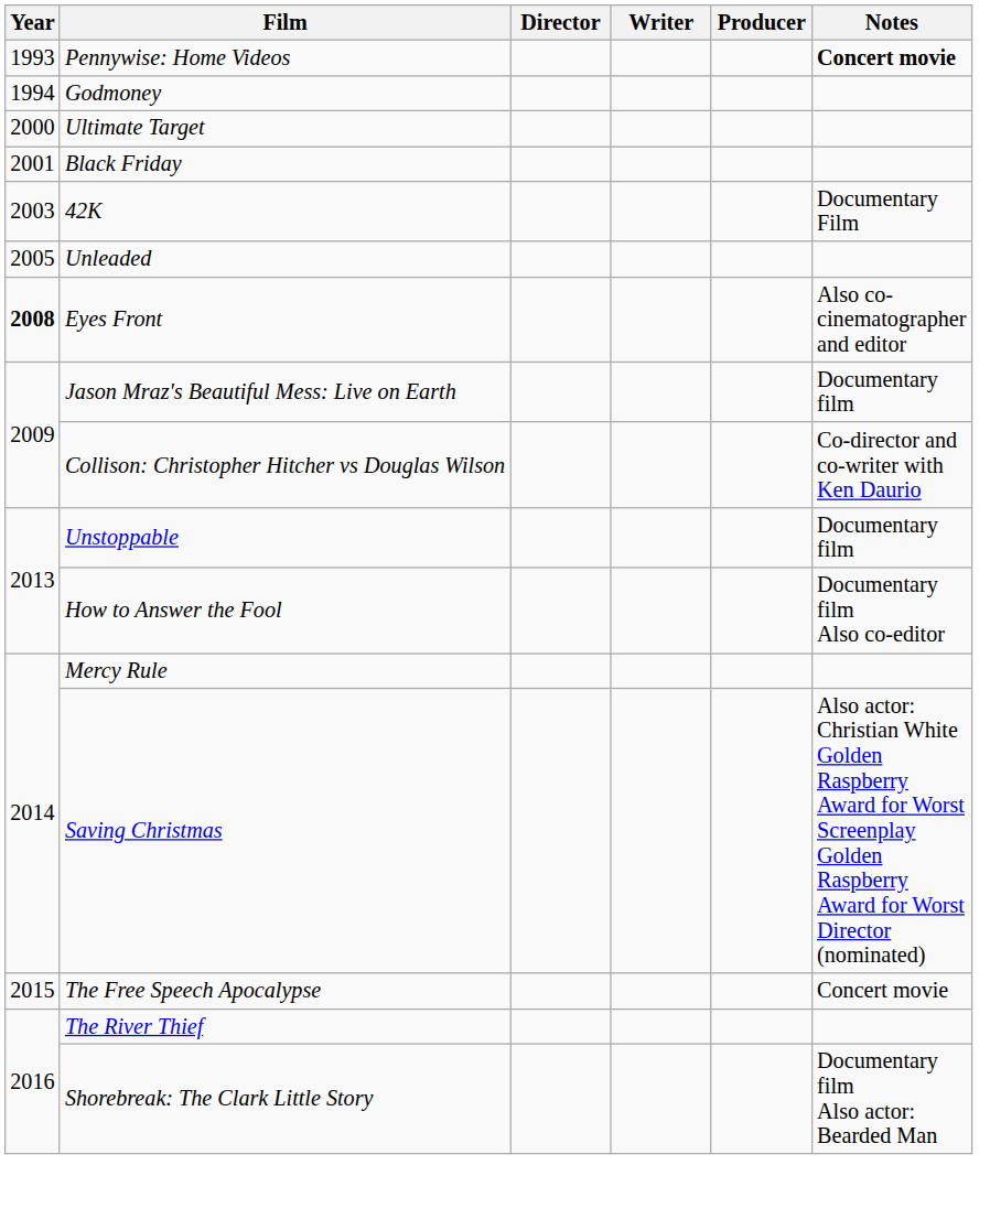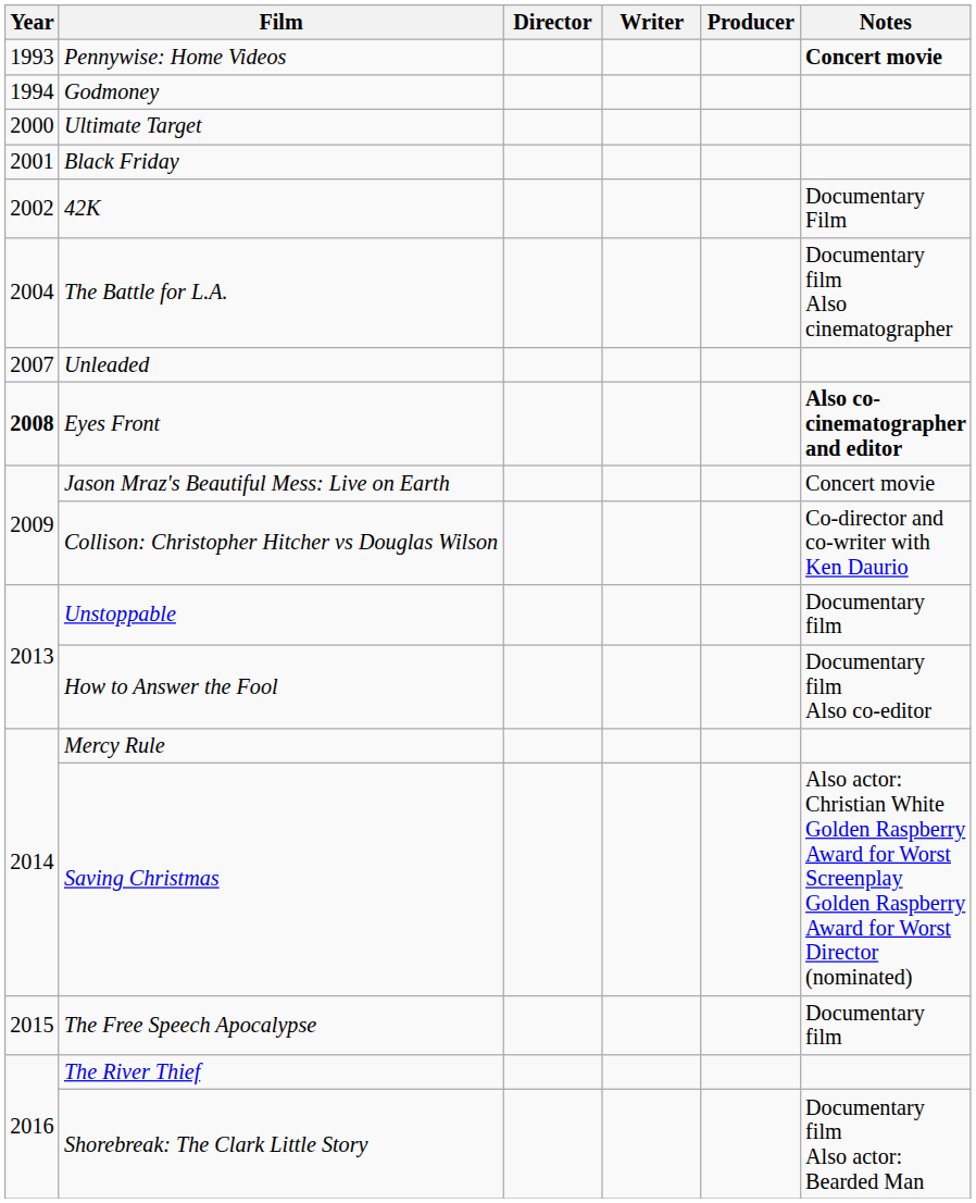42K | Year: 2003 -> 2002
+ row: 2004 | The Battle for L.A. | Documentary film Also cinematographer
Unleaded | Year: 2005 -> 2007
Eyes Front | Notes: normal -> bold
Jason Mraz's Beautiful Mess: Live on Earth | Notes: Documentary film -> Concert movie
The Free Speech Apocalypse | Notes: Concert movie -> Documentary film
